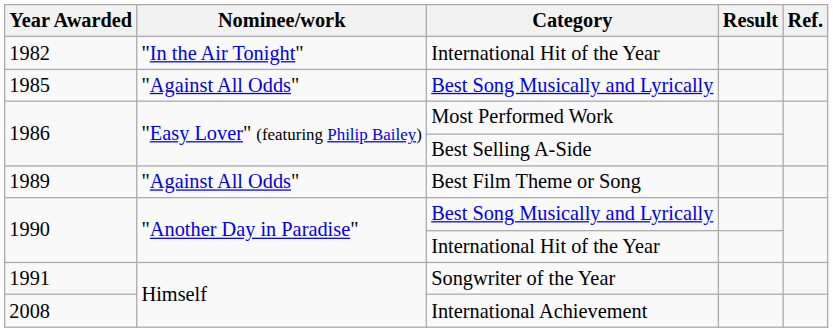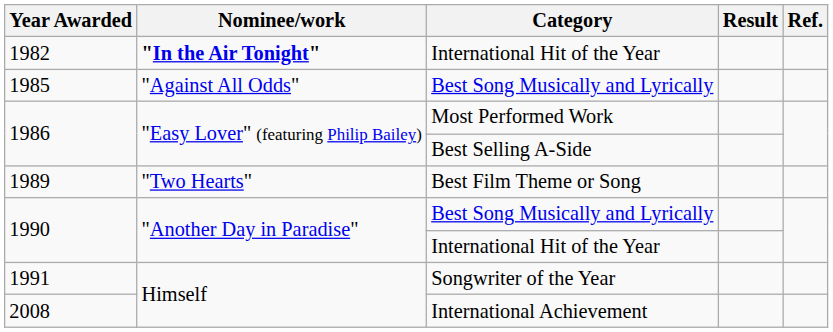1982 | Nominee/work: normal -> bold
1989 | Nominee/work: "Against All Odds" -> "Two Hearts"
